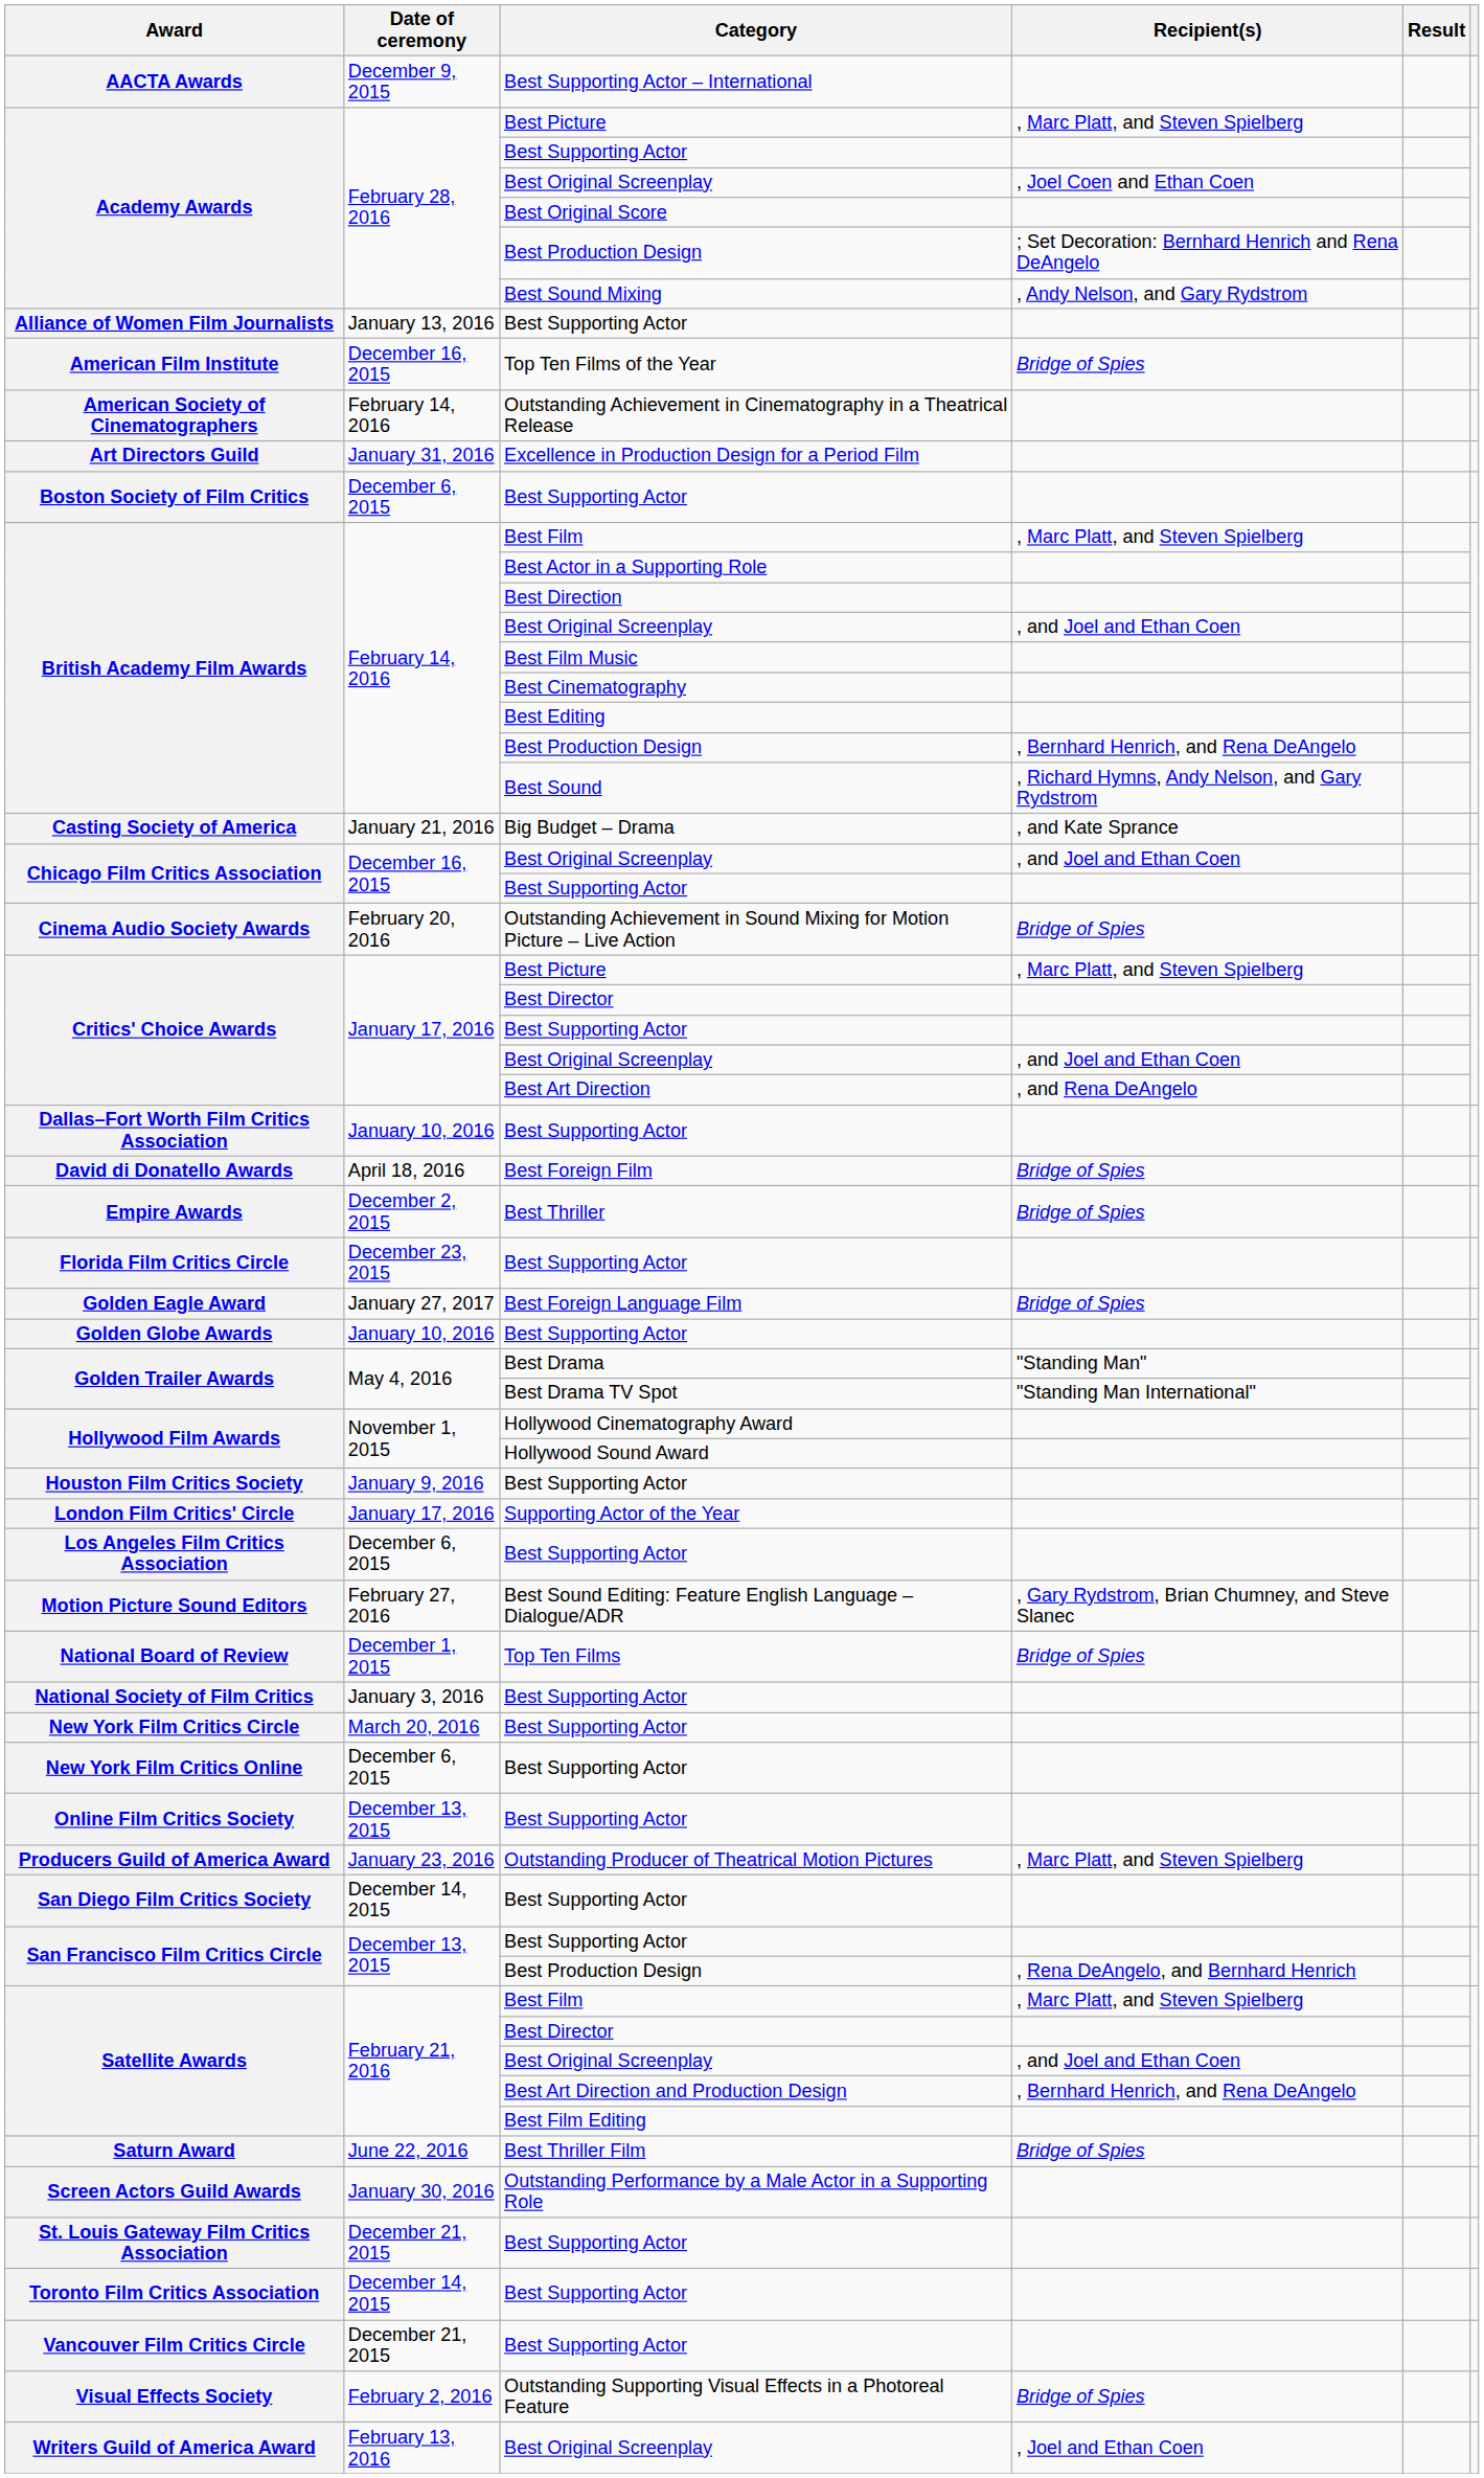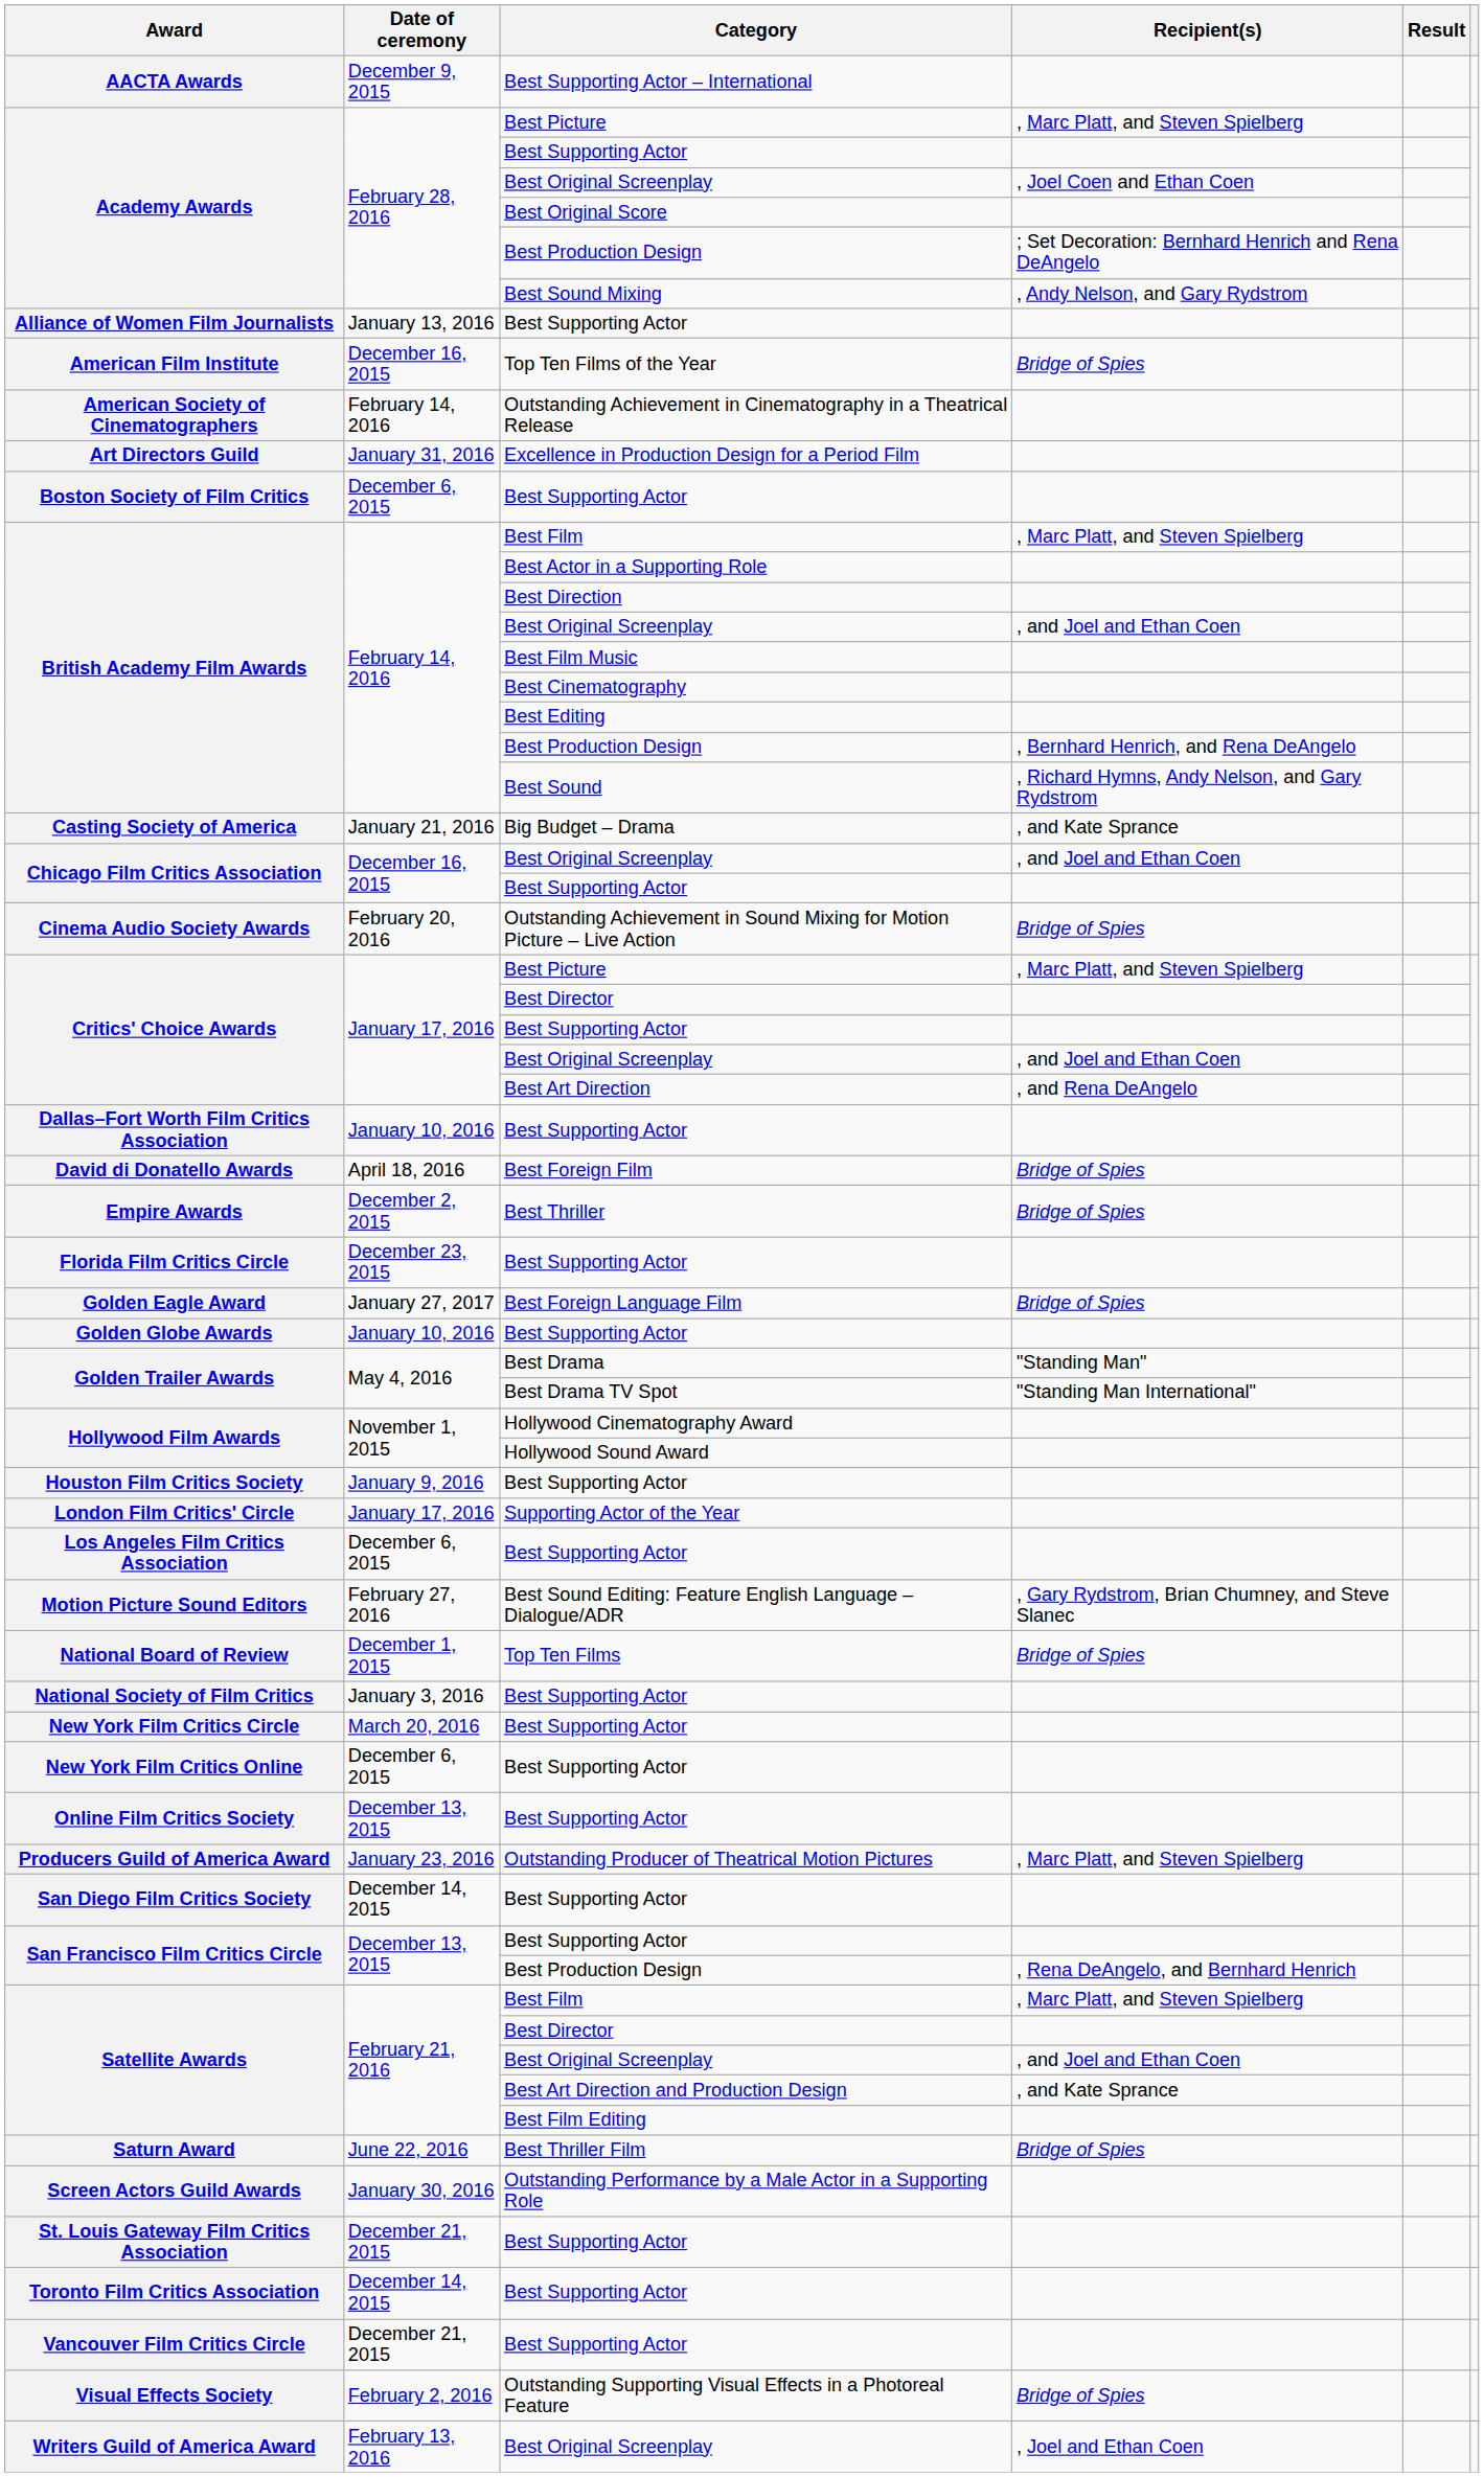Satellite Awards / Best Art Direction and Production Design | Recipient(s): , Bernhard Henrich, and Rena DeAngelo -> , and Kate Sprance
